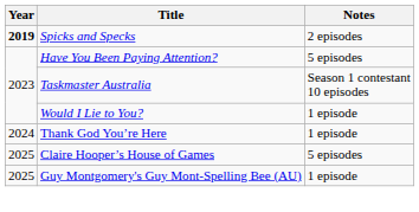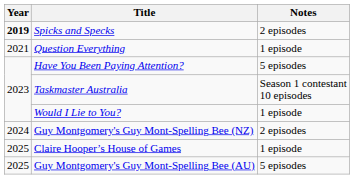+ row: 2021 | Question Everything | 1 episode
+ row: 2024 | Guy Montgomery's Guy Mont-Spelling Bee (NZ) | 2 episodes
- row: 2024 | Thank God You’re Here | 1 episode
Claire Hooper’s House of Games | Notes: 5 episodes -> 1 episode
Guy Montgomery's Guy Mont-Spelling Bee (AU) | Notes: 1 episode -> 5 episodes
